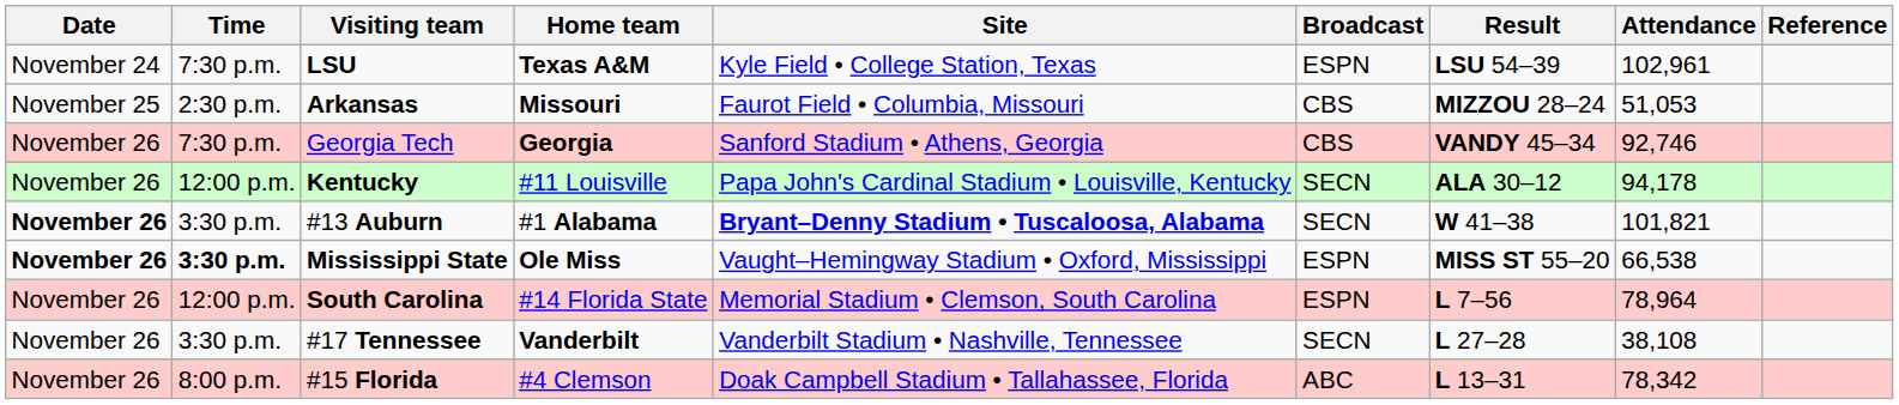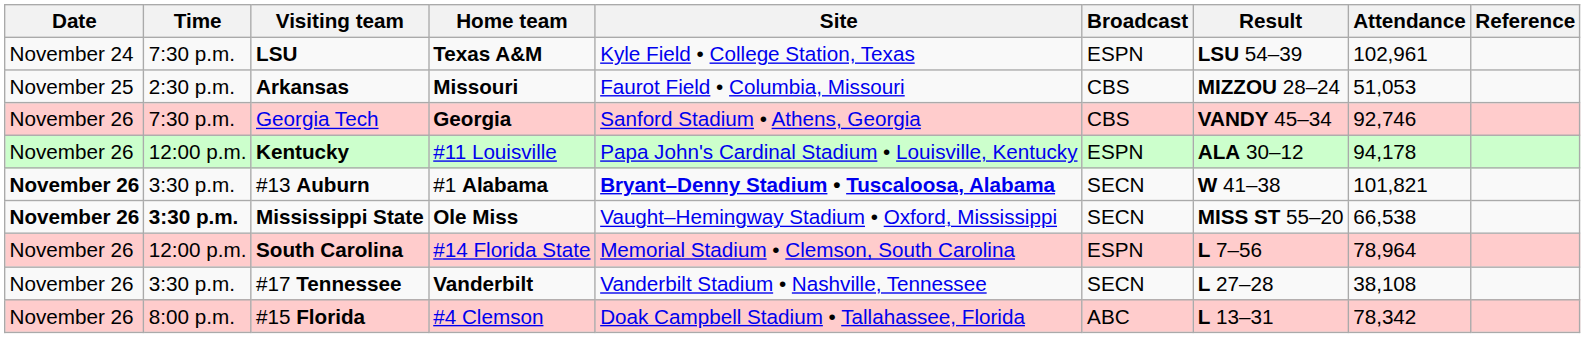Kentucky | Broadcast: SECN -> ESPN
Mississippi State | Broadcast: ESPN -> SECN
